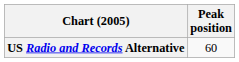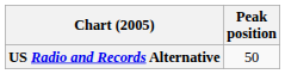US Radio and Records Alternative | Peak position: 60 -> 50
